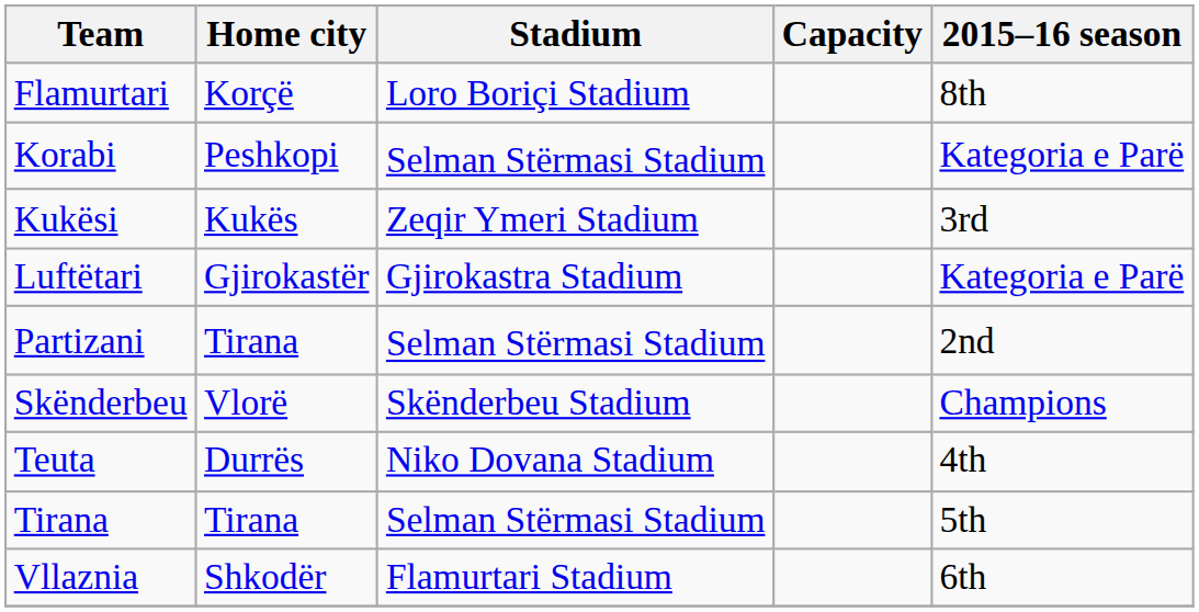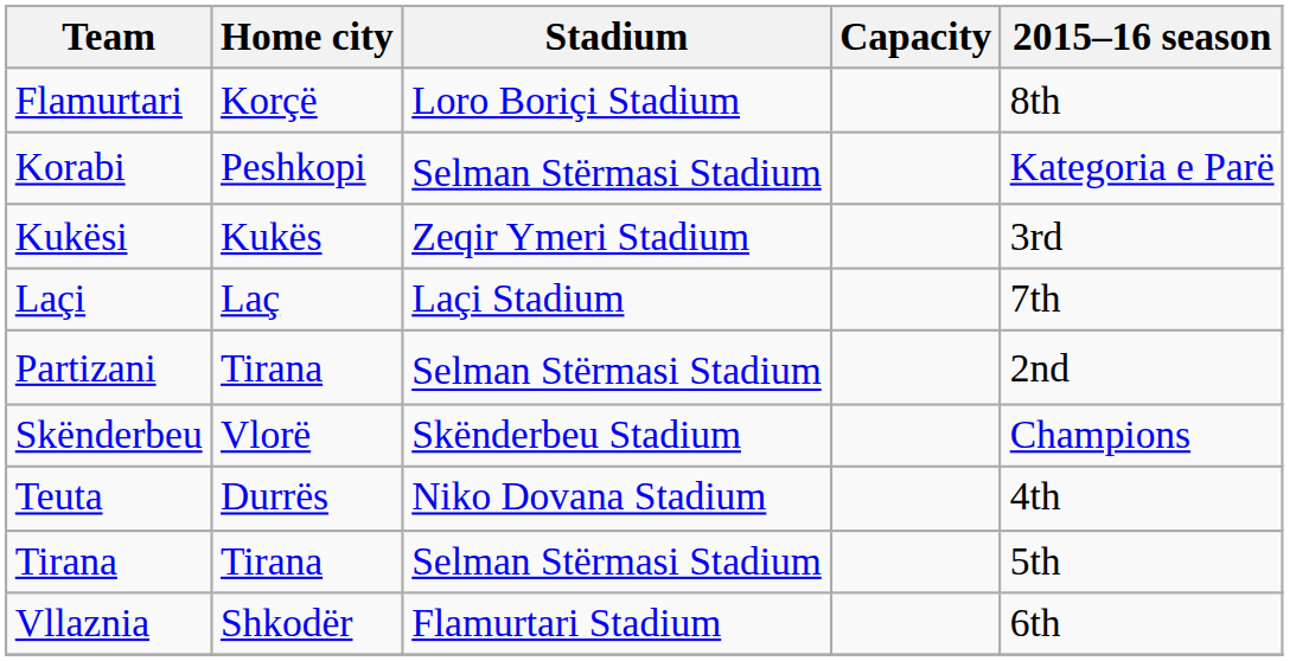+ row: Laçi | Laç | Laçi Stadium | 7th
- row: Luftëtari | Gjirokastër | Gjirokastra Stadium | Kategoria e Parë
